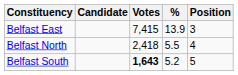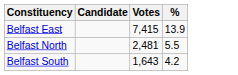- column: Position | 3 | 4 | 5
Belfast North | Votes: 2,418 -> 2,481
Belfast South | Votes: bold -> normal
Belfast South | %: 5.2 -> 4.2
